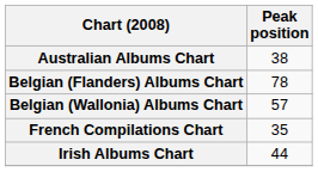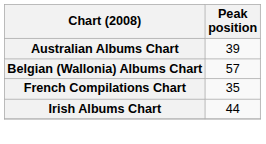Australian Albums Chart | Peak position: 38 -> 39
- row: Belgian (Flanders) Albums Chart | 78
